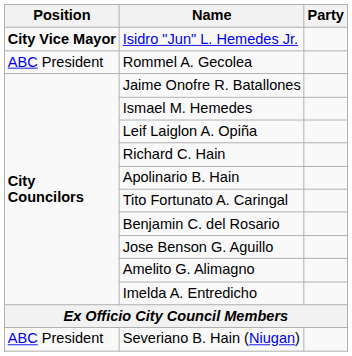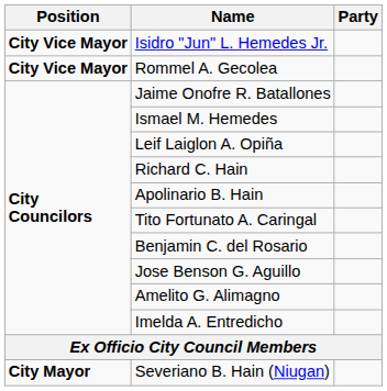Rommel A. Gecolea | Position: ABC President -> City Vice Mayor
Severiano B. Hain (Niugan) | Position: ABC President -> City Mayor
